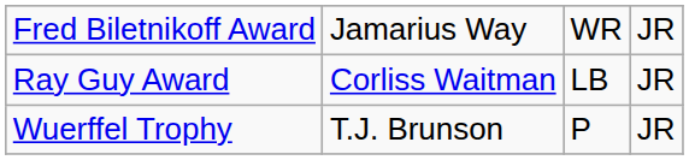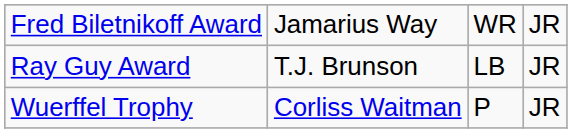Ray Guy Award | column 2: Corliss Waitman -> T.J. Brunson
Wuerffel Trophy | column 2: T.J. Brunson -> Corliss Waitman
